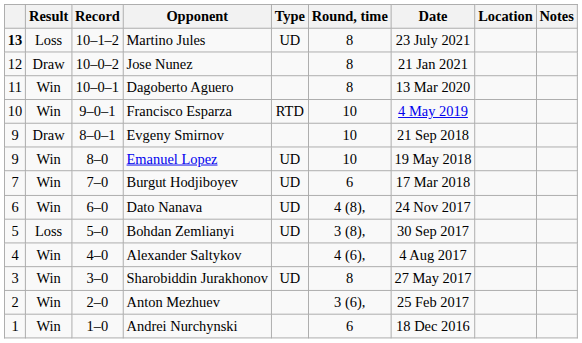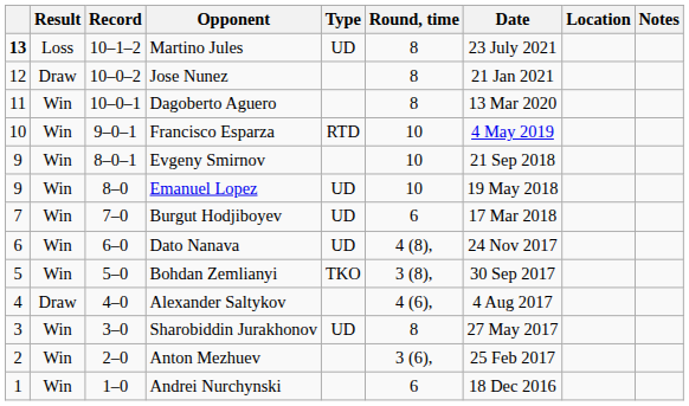Evgeny Smirnov | Result: Draw -> Win
Bohdan Zemlianyi | Result: Loss -> Win
Bohdan Zemlianyi | Type: UD -> TKO
Alexander Saltykov | Result: Win -> Draw
